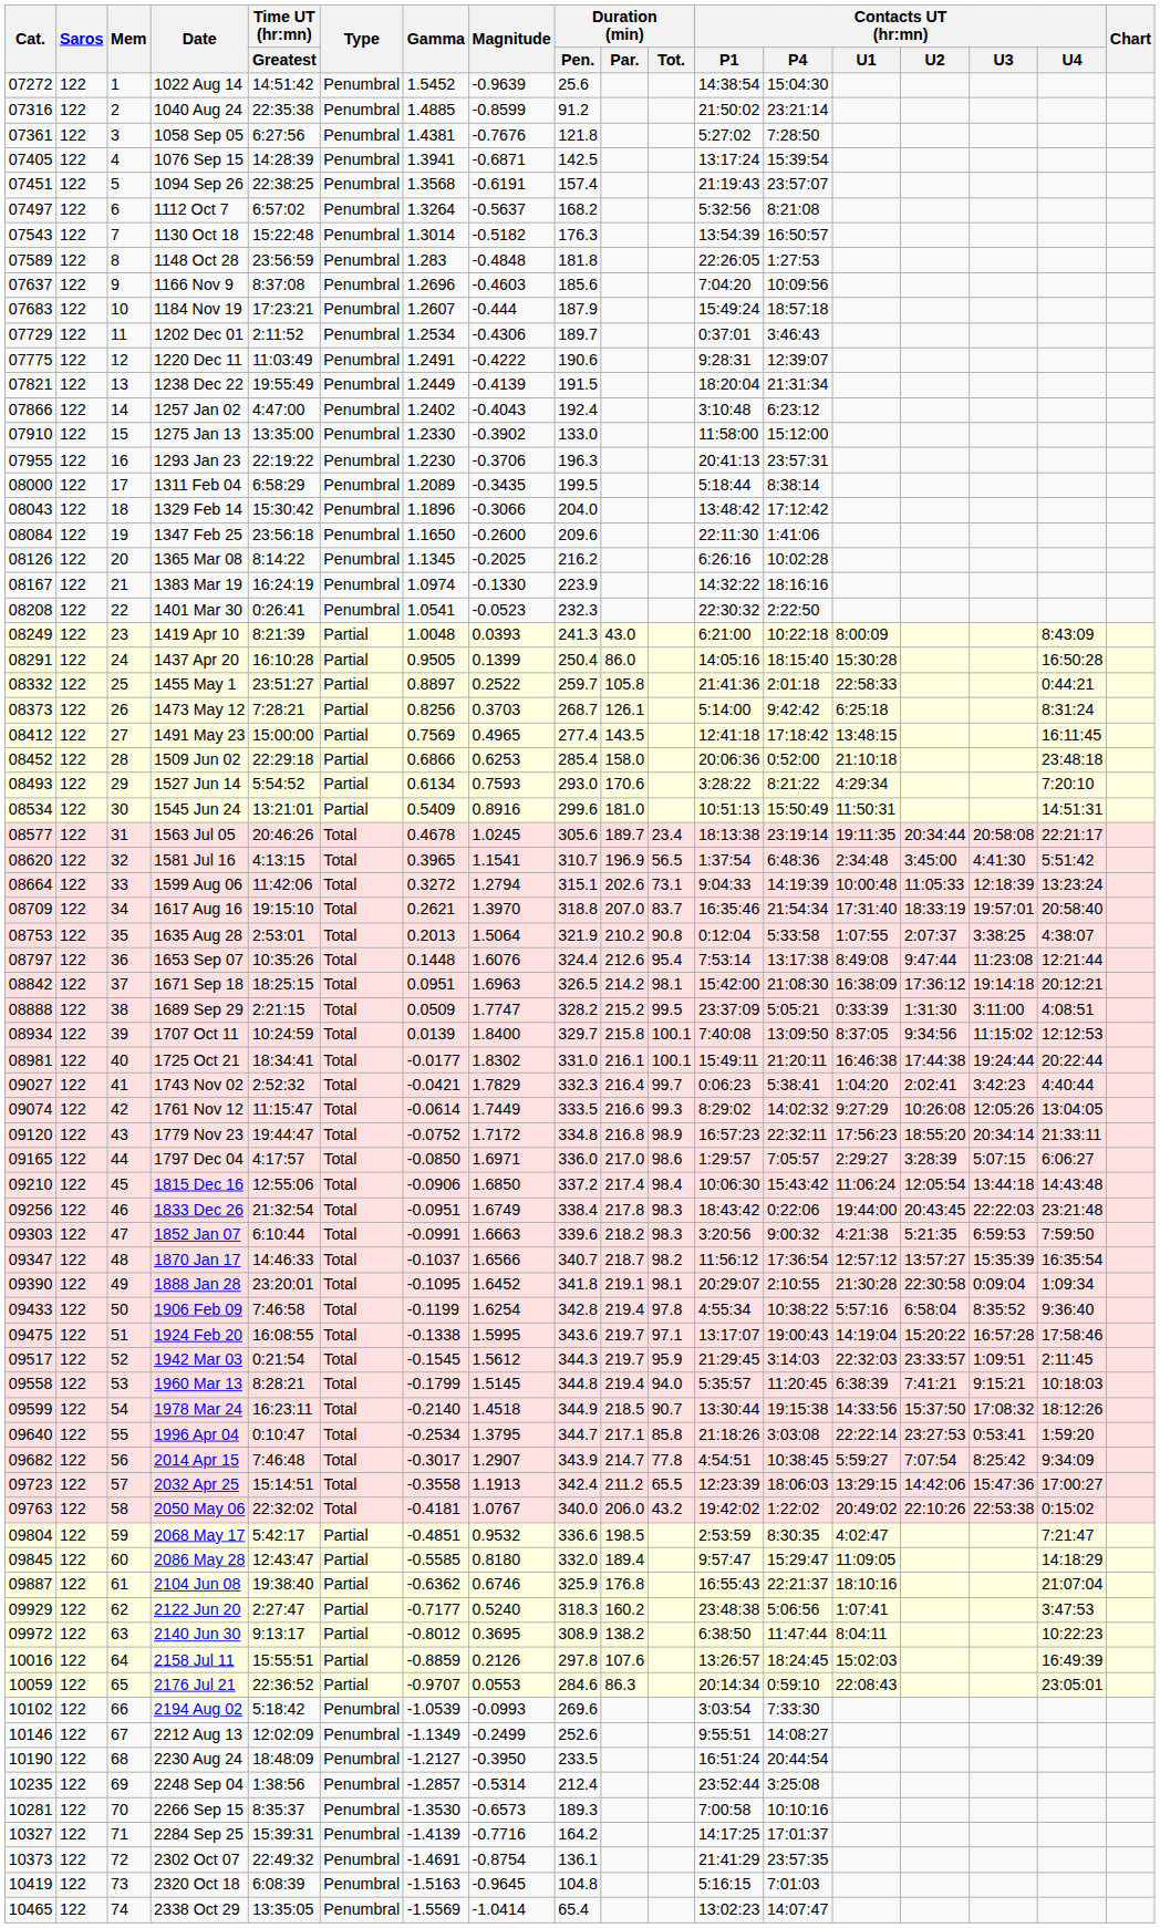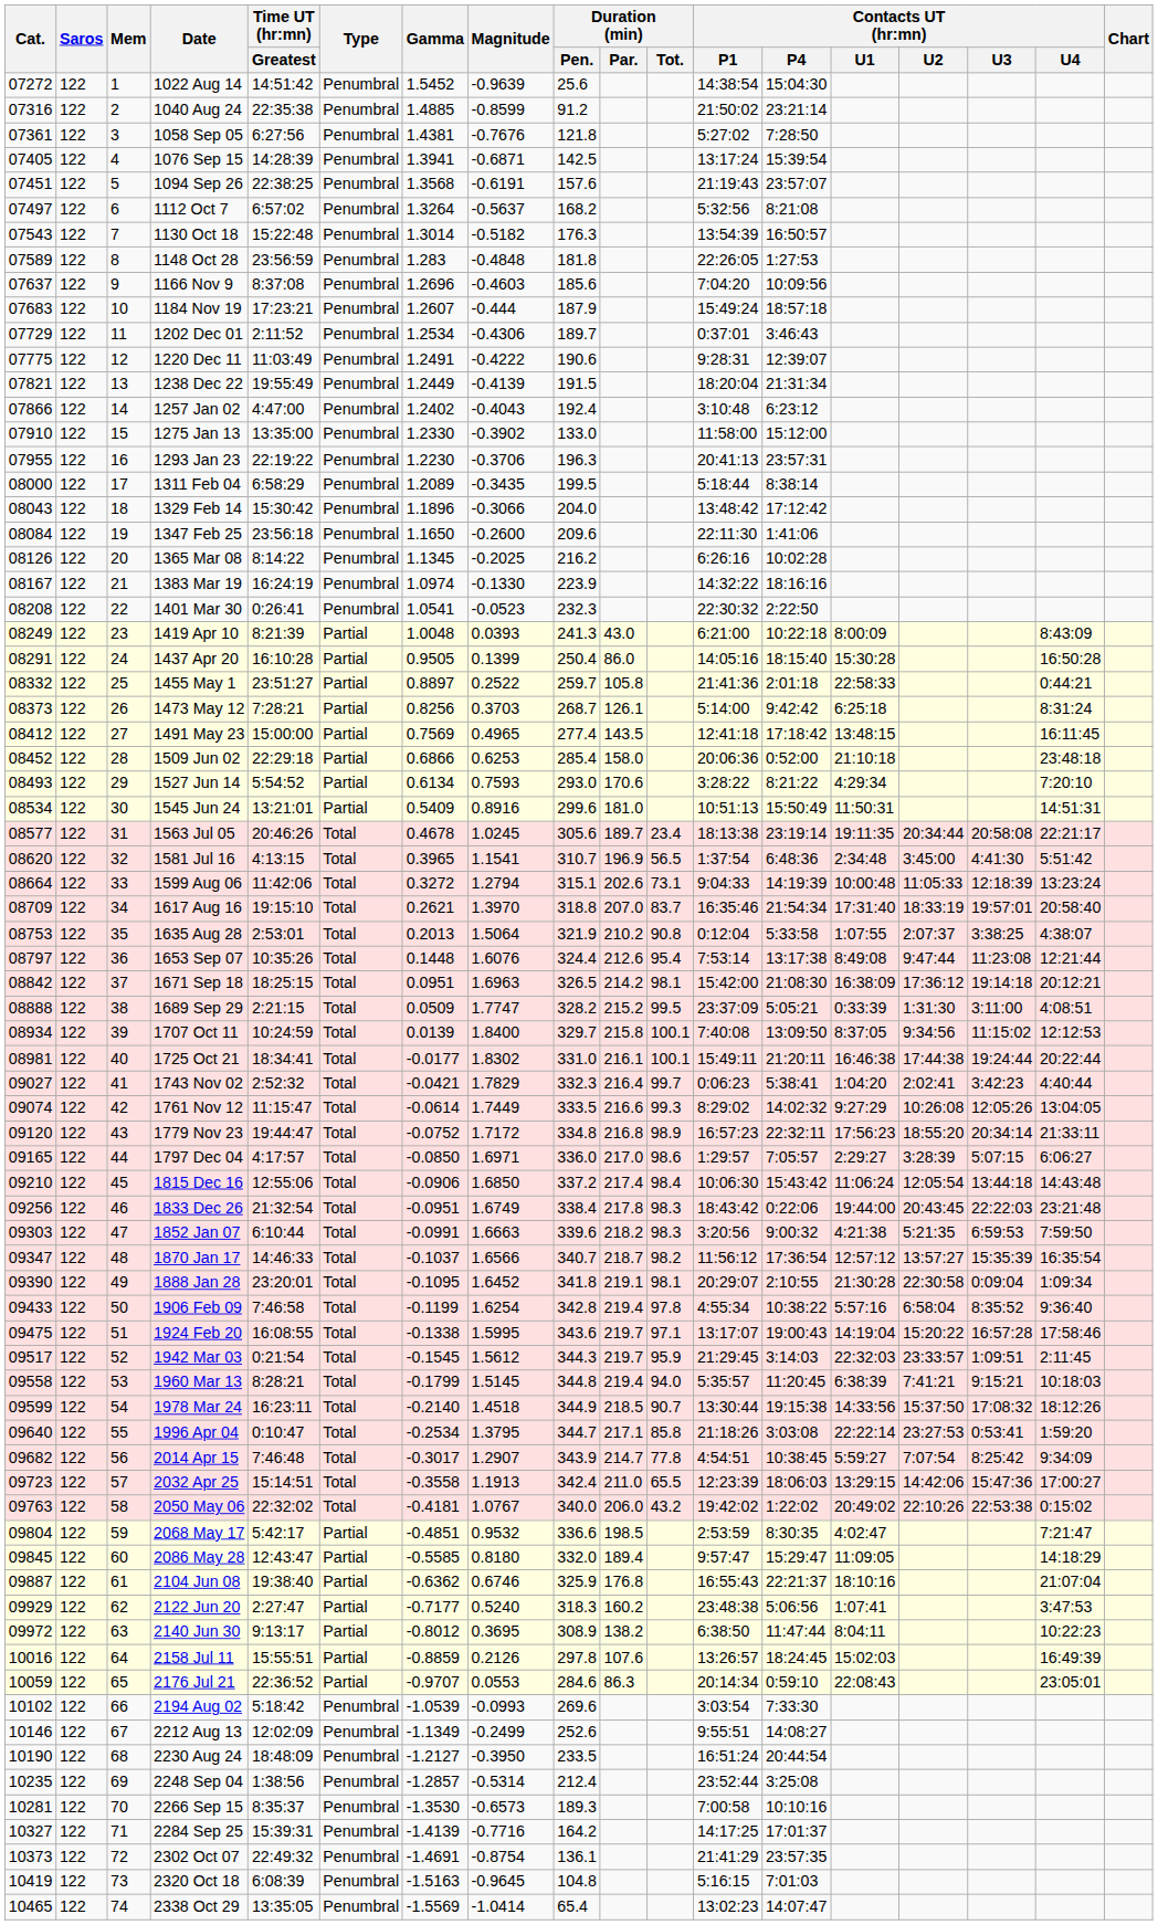1094 Sep 26 | Duration (min) / Pen.: 157.4 -> 157.6
2032 Apr 25 | Duration (min) / Par.: 211.2 -> 211.0
